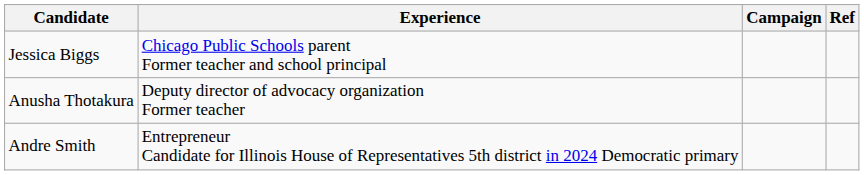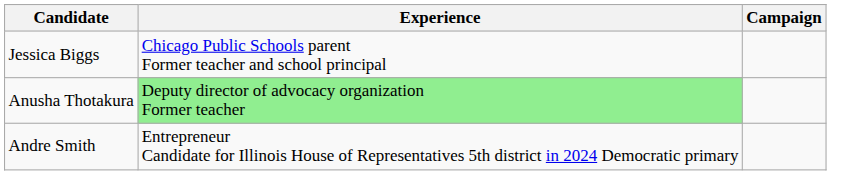- column: Ref
Anusha Thotakura | Experience: no background -> lightgreen background
